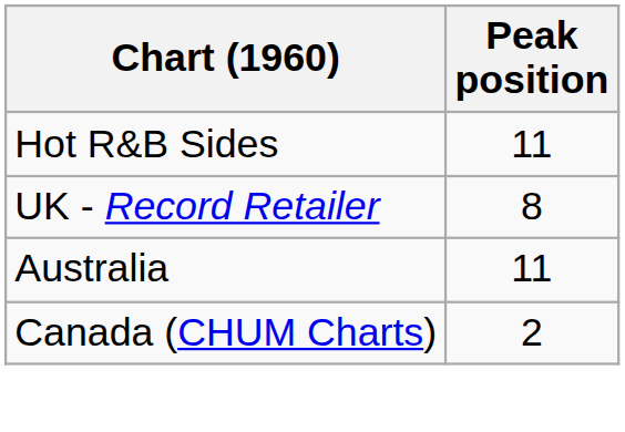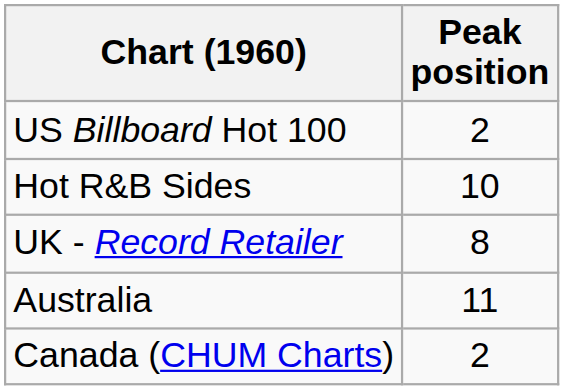+ row: US Billboard Hot 100 | 2
Hot R&B Sides | Peak position: 11 -> 10
